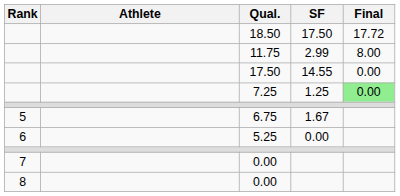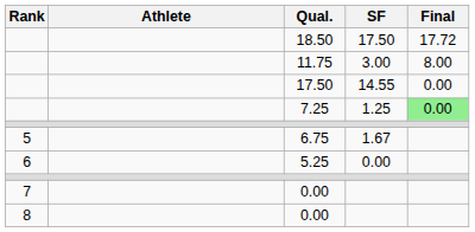11.75 | SF: 2.99 -> 3.00
